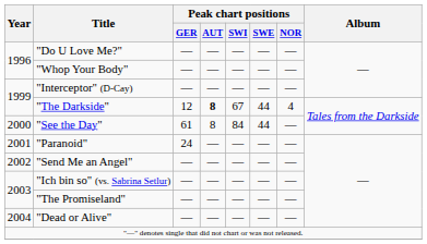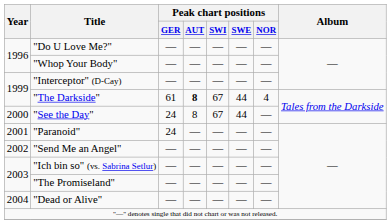"The Darkside" | Peak chart positions / GER: 12 -> 61
"See the Day" | Peak chart positions / GER: 61 -> 24
"See the Day" | Peak chart positions / SWI: 84 -> 67
